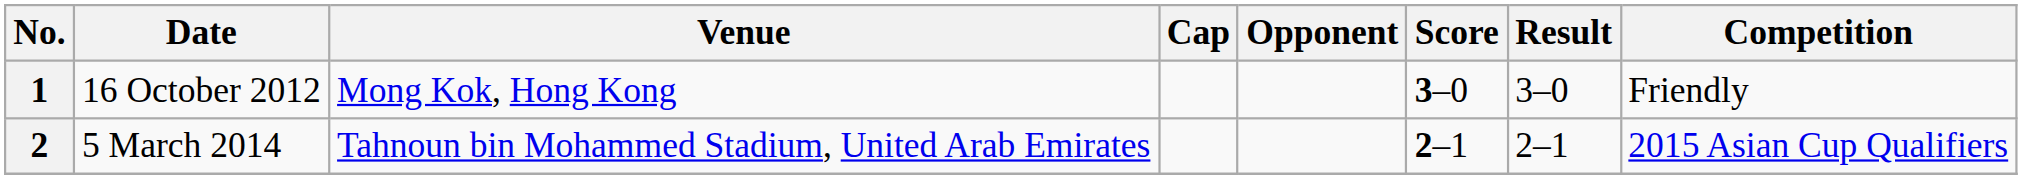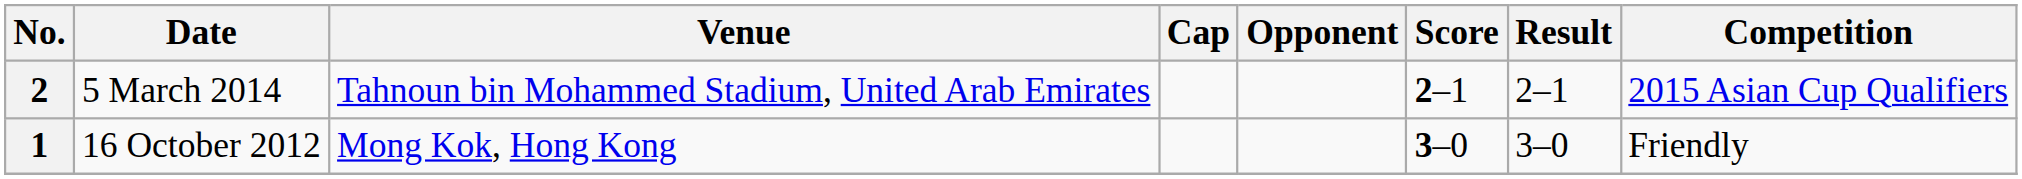rows swapped: 1 <-> 2
